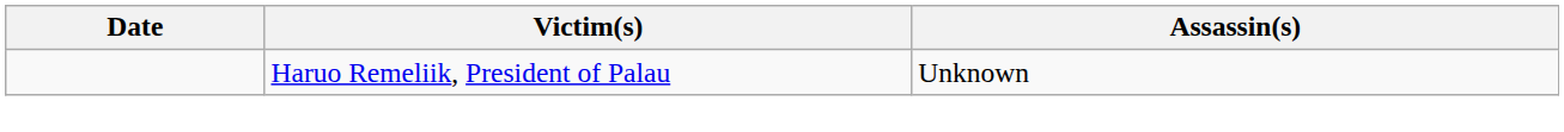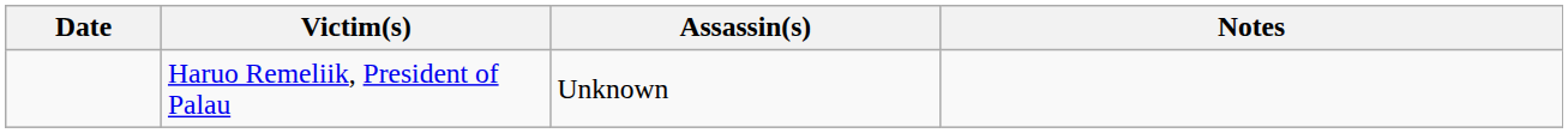+ column: Notes
